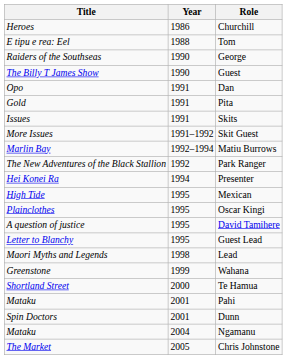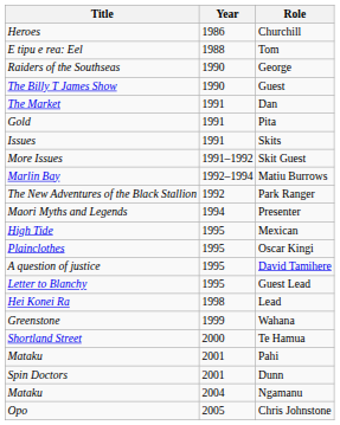Dan | Title: Opo -> The Market
Presenter | Title: Hei Konei Ra -> Maori Myths and Legends
Lead | Title: Maori Myths and Legends -> Hei Konei Ra
Chris Johnstone | Title: The Market -> Opo
